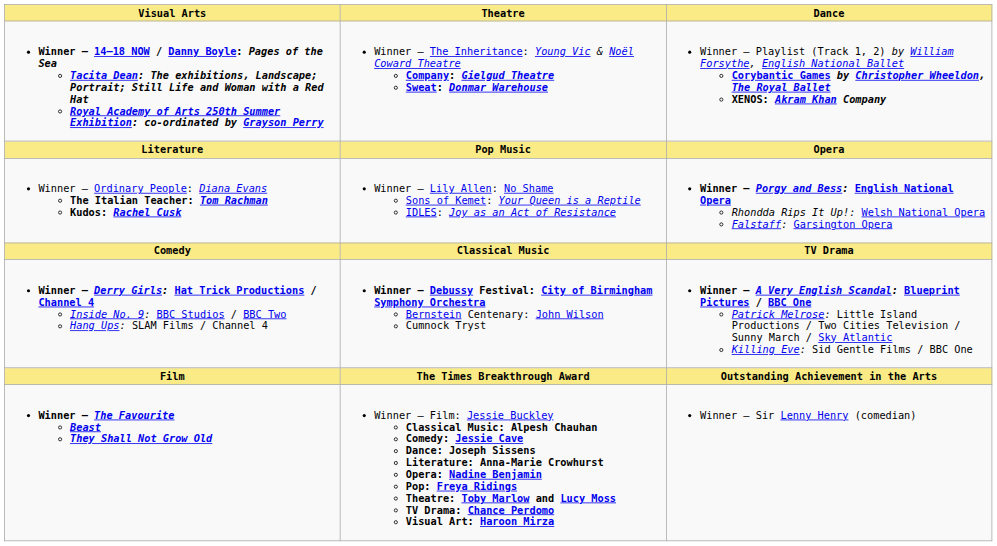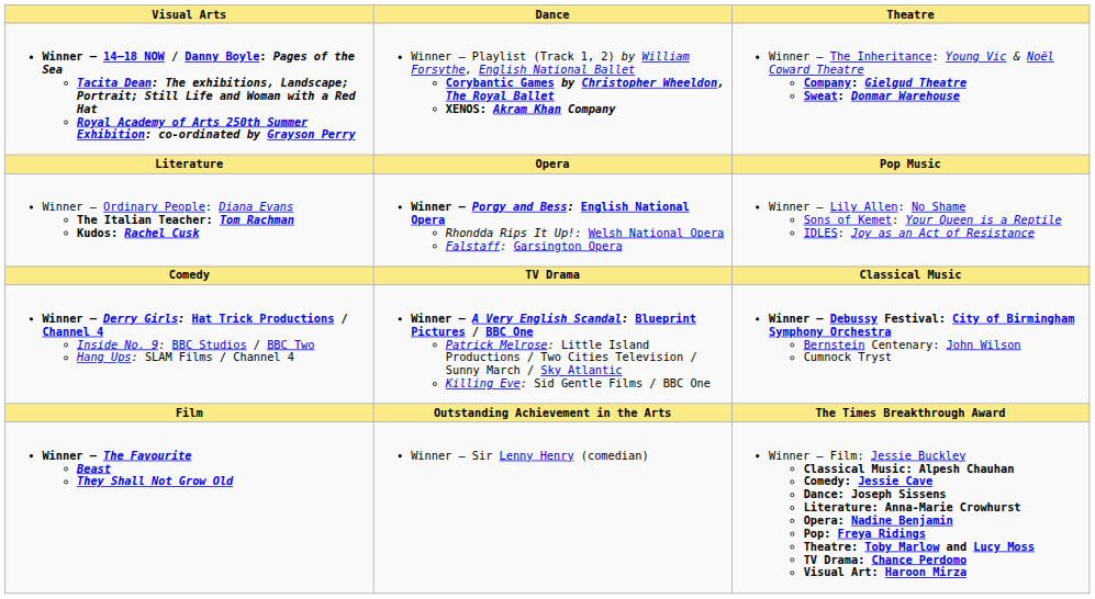columns swapped: Theatre <-> Dance
